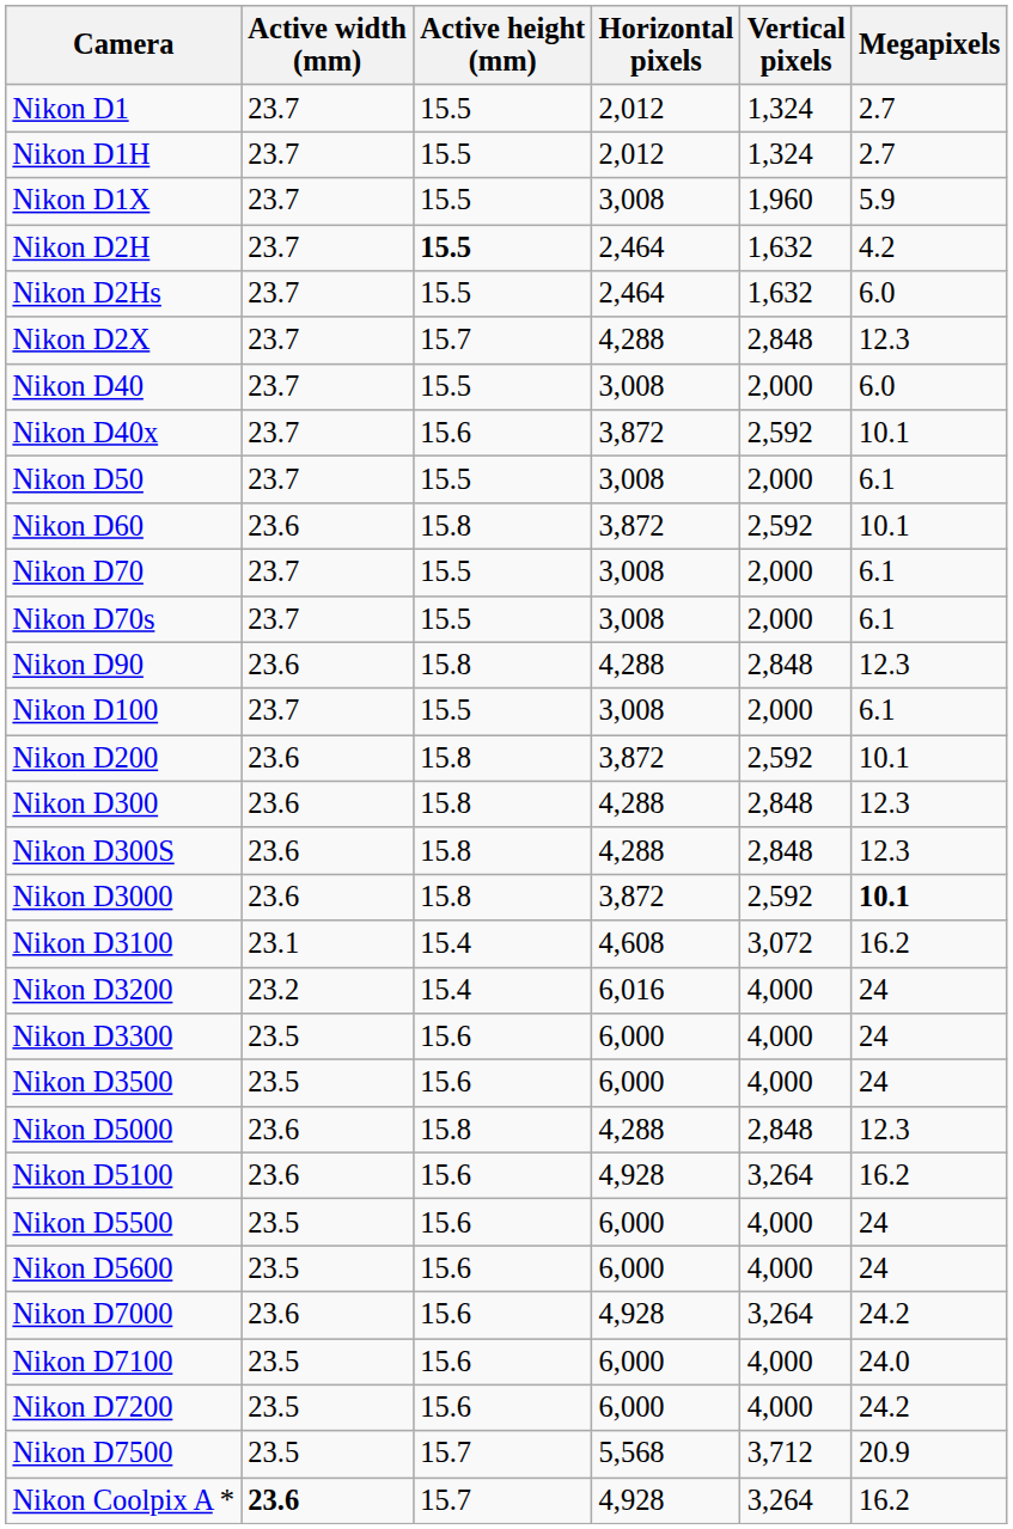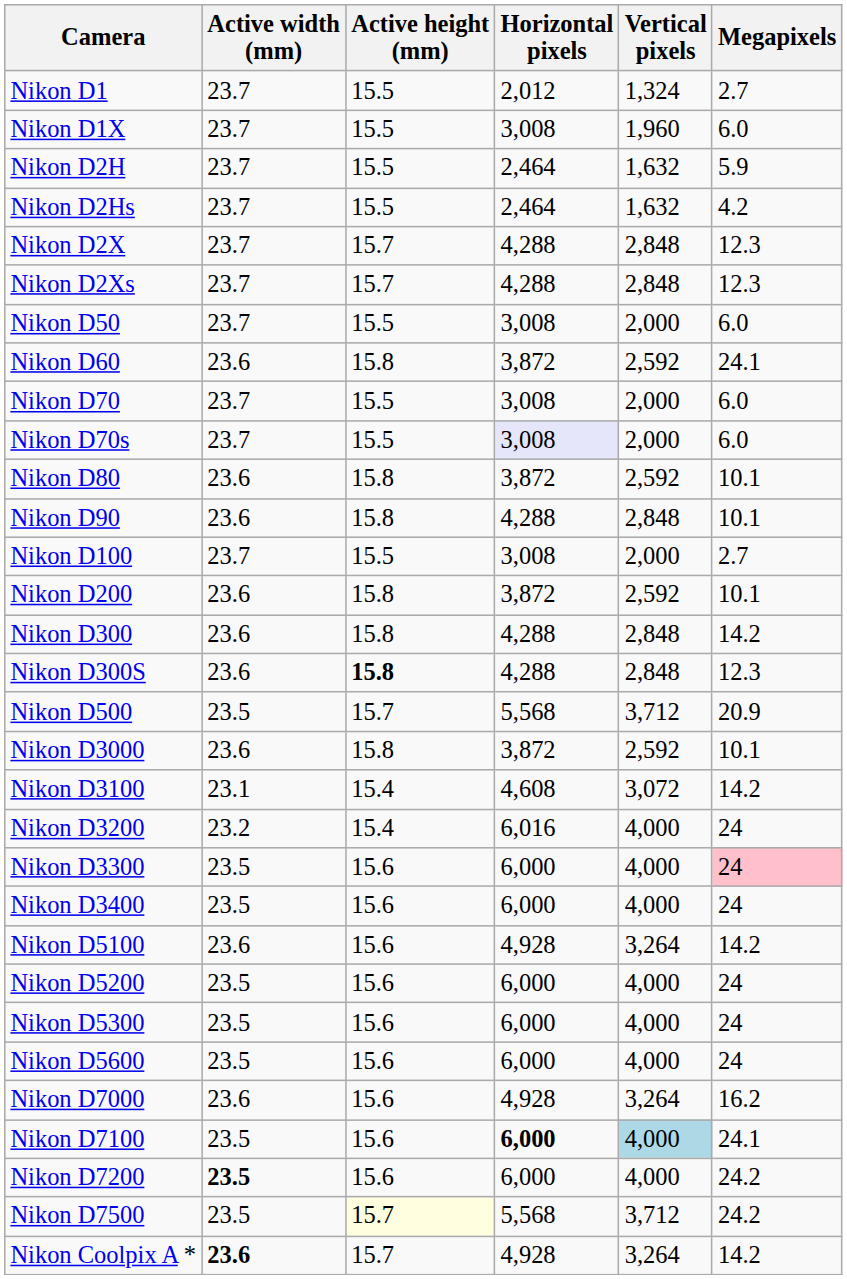- row: Nikon D1H | 23.7 | 15.5 | 2,012 | 1,324 | 2.7
Nikon D1X | Megapixels: 5.9 -> 6.0
Nikon D2H | Active height (mm): bold -> normal
Nikon D2H | Megapixels: 4.2 -> 5.9
Nikon D2Hs | Megapixels: 6.0 -> 4.2
+ row: Nikon D2Xs | 23.7 | 15.7 | 4,288 | 2,848 | 12.3
- row: Nikon D40 | 23.7 | 15.5 | 3,008 | 2,000 | 6.0
- row: Nikon D40x | 23.7 | 15.6 | 3,872 | 2,592 | 10.1
Nikon D50 | Megapixels: 6.1 -> 6.0
Nikon D60 | Megapixels: 10.1 -> 24.1
Nikon D70 | Megapixels: 6.1 -> 6.0
Nikon D70s | Horizontal pixels: no background -> lavender background
Nikon D70s | Megapixels: 6.1 -> 6.0
+ row: Nikon D80 | 23.6 | 15.8 | 3,872 | 2,592 | 10.1
Nikon D90 | Megapixels: 12.3 -> 10.1
Nikon D100 | Megapixels: 6.1 -> 2.7
Nikon D300 | Megapixels: 12.3 -> 14.2
Nikon D300S | Active height (mm): normal -> bold
+ row: Nikon D500 | 23.5 | 15.7 | 5,568 | 3,712 | 20.9
Nikon D3000 | Megapixels: bold -> normal
Nikon D3100 | Megapixels: 16.2 -> 14.2
Nikon D3300 | Megapixels: no background -> pink background
+ row: Nikon D3400 | 23.5 | 15.6 | 6,000 | 4,000 | 24
- row: Nikon D3500 | 23.5 | 15.6 | 6,000 | 4,000 | 24
- row: Nikon D5000 | 23.6 | 15.8 | 4,288 | 2,848 | 12.3
Nikon D5100 | Megapixels: 16.2 -> 14.2
+ row: Nikon D5200 | 23.5 | 15.6 | 6,000 | 4,000 | 24
+ row: Nikon D5300 | 23.5 | 15.6 | 6,000 | 4,000 | 24
- row: Nikon D5500 | 23.5 | 15.6 | 6,000 | 4,000 | 24
Nikon D7000 | Megapixels: 24.2 -> 16.2
Nikon D7100 | Horizontal pixels: normal -> bold
Nikon D7100 | Vertical pixels: no background -> lightblue background
Nikon D7100 | Megapixels: 24.0 -> 24.1
Nikon D7200 | Active width (mm): normal -> bold
Nikon D7500 | Active height (mm): no background -> lightyellow background
Nikon D7500 | Megapixels: 20.9 -> 24.2
Nikon Coolpix A * | Megapixels: 16.2 -> 14.2
